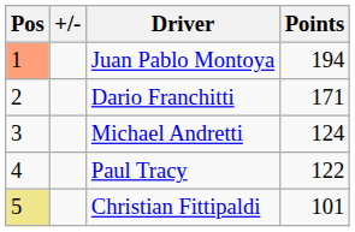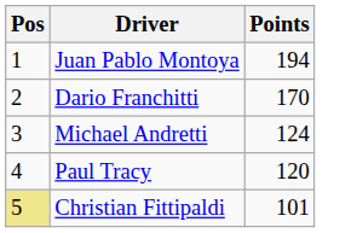- column: +/-
Juan Pablo Montoya | Pos: lightsalmon background -> no background
Dario Franchitti | Points: 171 -> 170
Paul Tracy | Points: 122 -> 120
